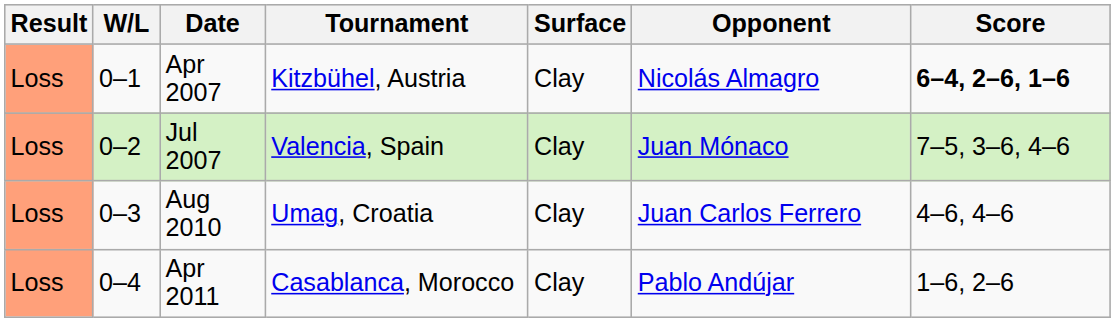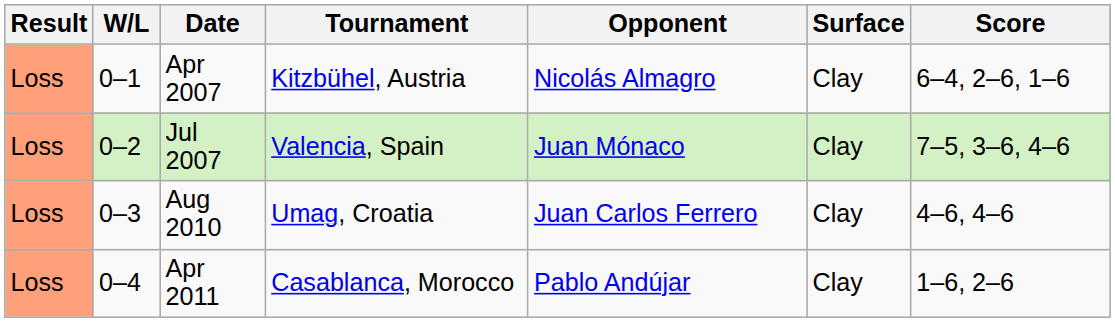columns swapped: Surface <-> Opponent
Apr 2007 | Score: bold -> normal
